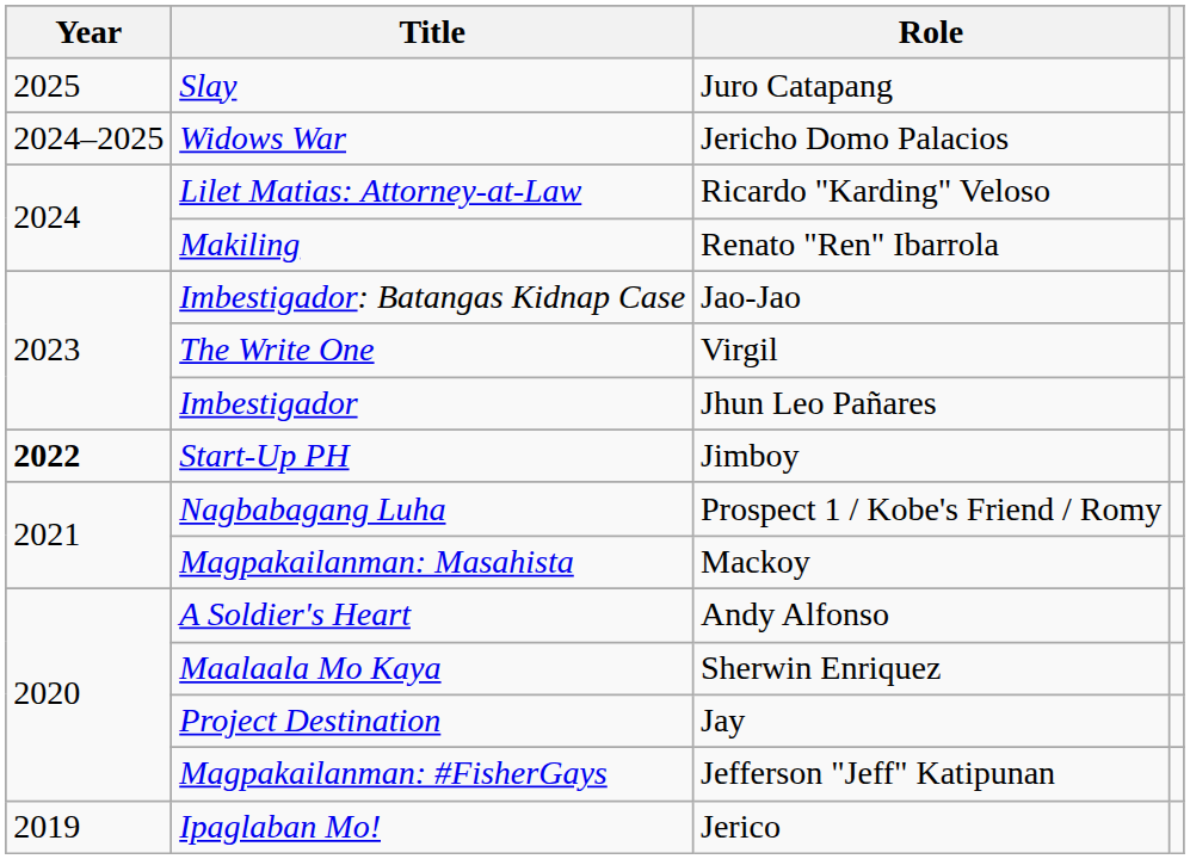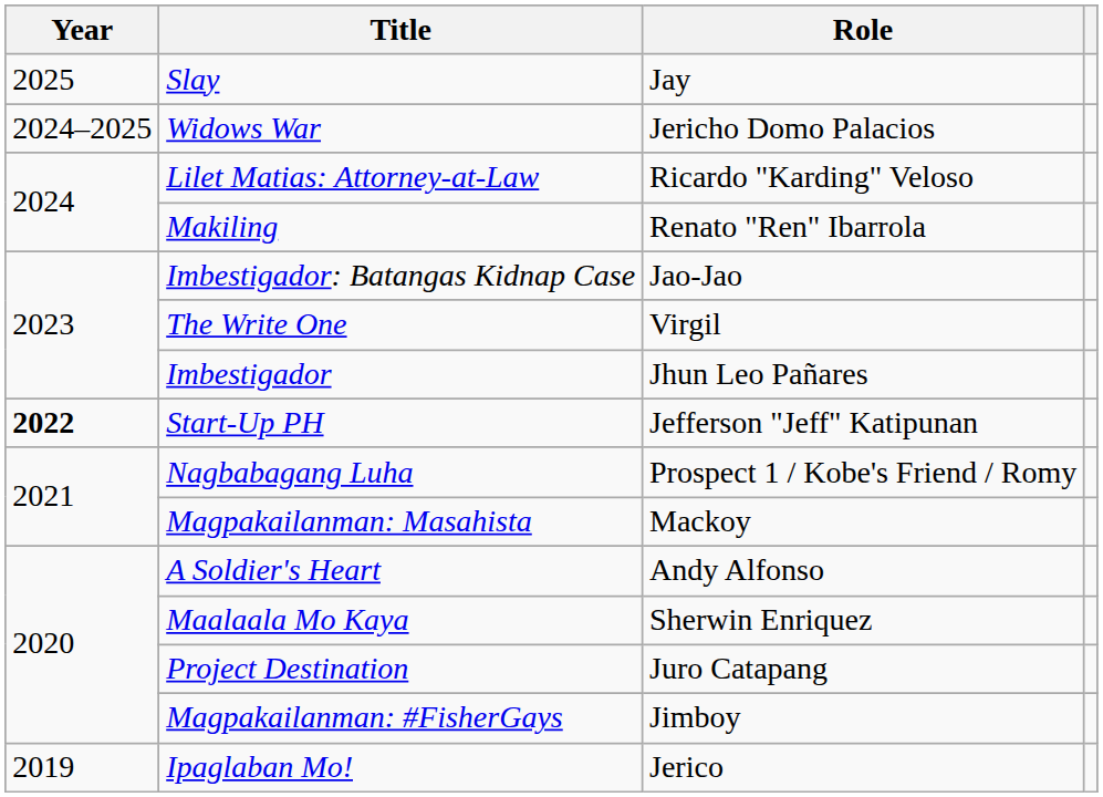Slay | Role: Juro Catapang -> Jay
Start-Up PH | Role: Jimboy -> Jefferson "Jeff" Katipunan
Project Destination | Role: Jay -> Juro Catapang
Magpakailanman: #FisherGays | Role: Jefferson "Jeff" Katipunan -> Jimboy
